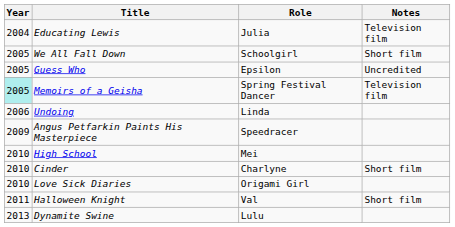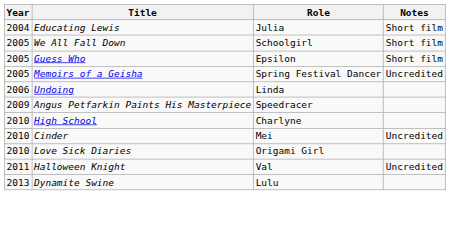Educating Lewis | Notes: Television film -> Short film
Guess Who | Notes: Uncredited -> Short film
Memoirs of a Geisha | Year: paleturquoise background -> no background
Memoirs of a Geisha | Notes: Television film -> Uncredited
High School | Role: Mei -> Charlyne
Cinder | Role: Charlyne -> Mei
Cinder | Notes: Short film -> Uncredited
Halloween Knight | Notes: Short film -> Uncredited
